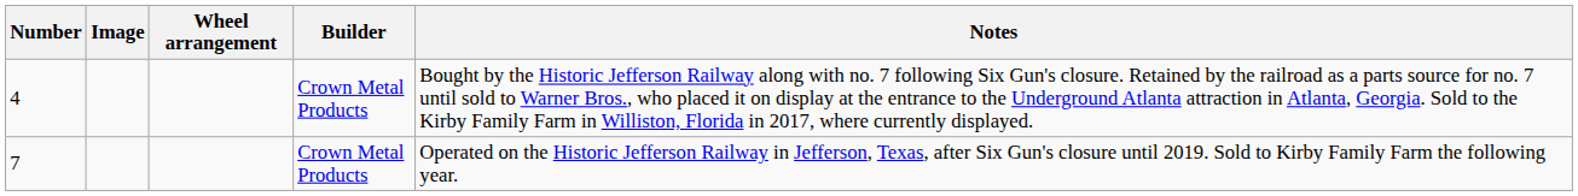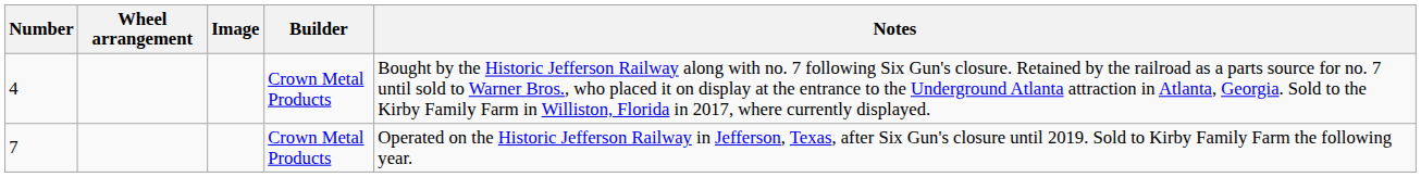columns swapped: Image <-> Wheel arrangement
